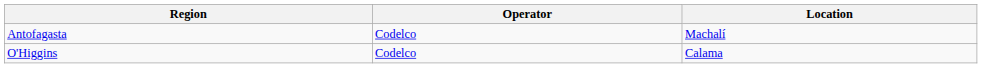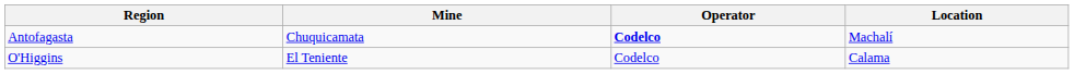+ column: Mine | Chuquicamata | El Teniente
Antofagasta | Operator: normal -> bold
